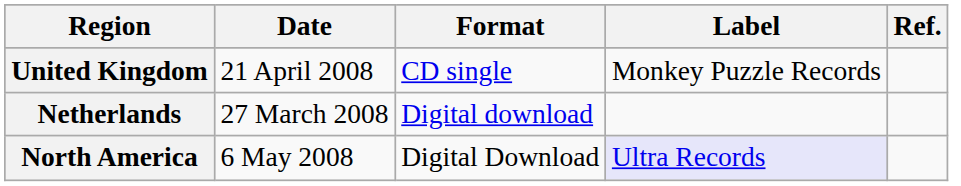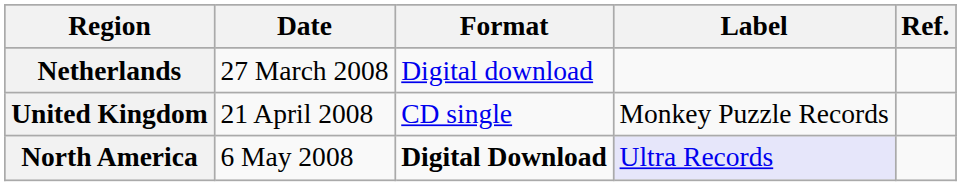rows swapped: Netherlands <-> United Kingdom
North America | Format: normal -> bold
